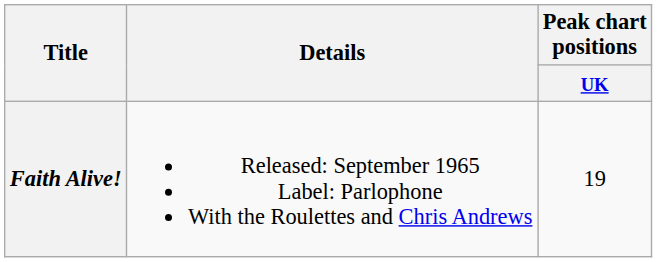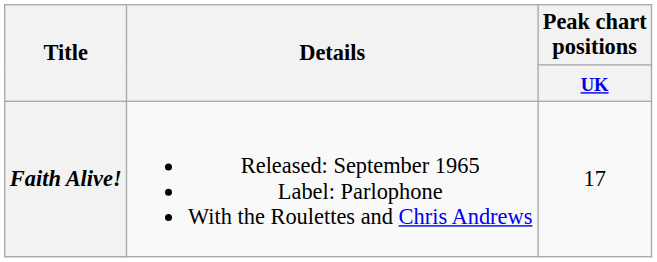Faith Alive! | Peak chart positions / UK: 19 -> 17
